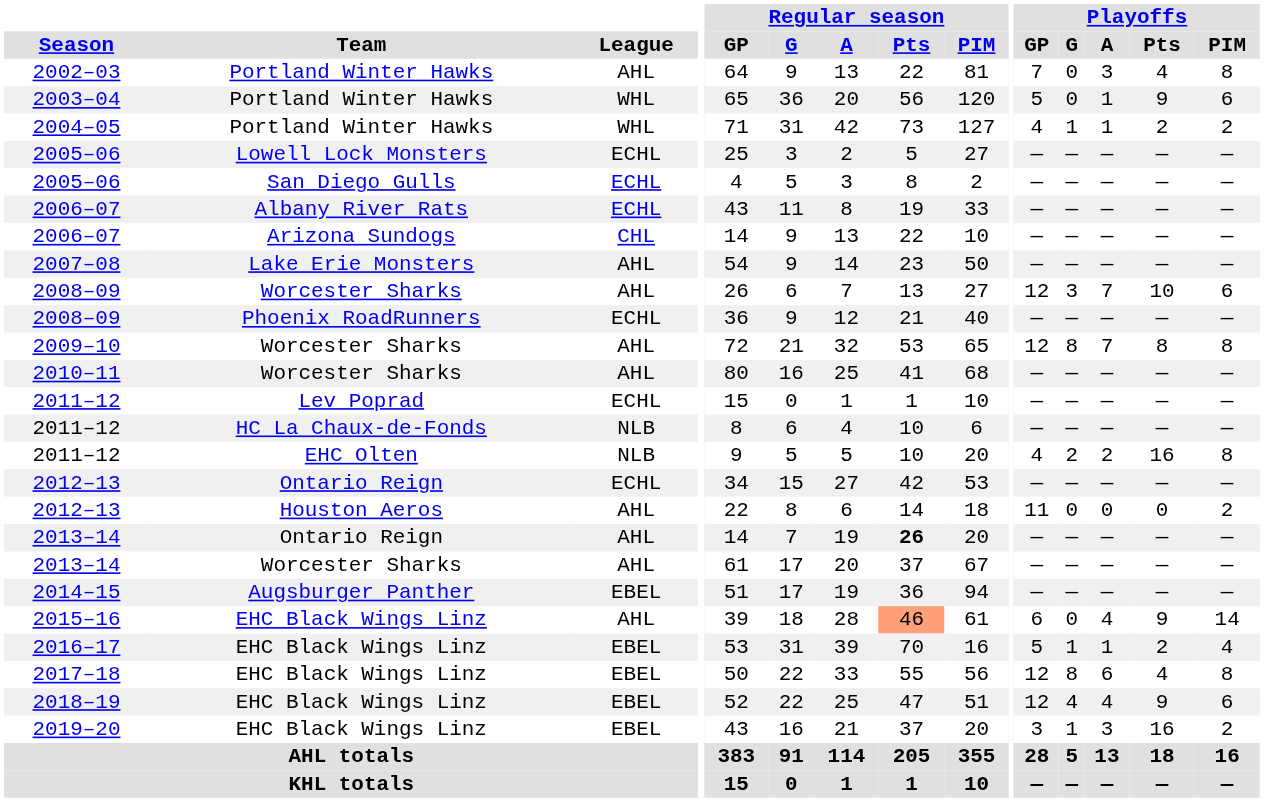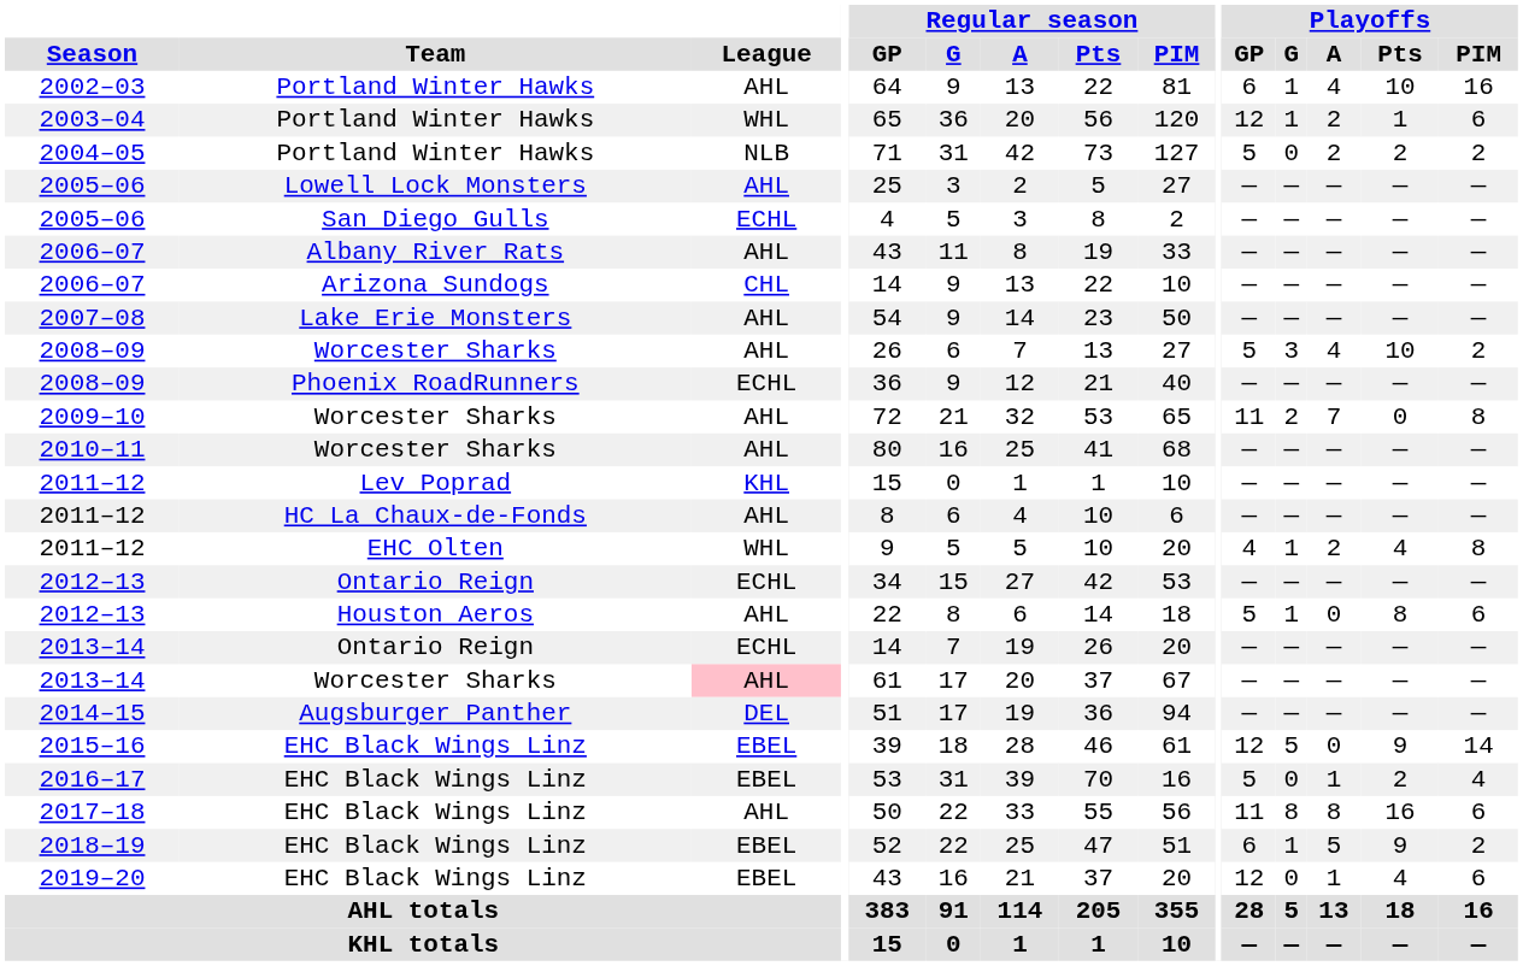2002–03 | Playoffs / GP: 7 -> 6
2002–03 | Playoffs / G: 0 -> 1
2002–03 | Playoffs / A: 3 -> 4
2002–03 | Playoffs / Pts: 4 -> 10
2002–03 | Playoffs / PIM: 8 -> 16
2003–04 | Playoffs / GP: 5 -> 12
2003–04 | Playoffs / G: 0 -> 1
2003–04 | Playoffs / A: 1 -> 2
2003–04 | Playoffs / Pts: 9 -> 1
2004–05 | League: WHL -> NLB
2004–05 | Playoffs / GP: 4 -> 5
2004–05 | Playoffs / G: 1 -> 0
2004–05 | Playoffs / A: 1 -> 2
2005–06 / Lowell Lock Monsters | League: ECHL -> AHL
2006–07 / Albany River Rats | League: ECHL -> AHL
2008–09 / Worcester Sharks | Playoffs / GP: 12 -> 5
2008–09 / Worcester Sharks | Playoffs / A: 7 -> 4
2008–09 / Worcester Sharks | Playoffs / PIM: 6 -> 2
2009–10 | Playoffs / GP: 12 -> 11
2009–10 | Playoffs / G: 8 -> 2
2009–10 | Playoffs / Pts: 8 -> 0
2011–12 / Lev Poprad | League: ECHL -> KHL
2011–12 / HC La Chaux-de-Fonds | League: NLB -> AHL
2011–12 / EHC Olten | League: NLB -> WHL
2011–12 / EHC Olten | Playoffs / G: 2 -> 1
2011–12 / EHC Olten | Playoffs / Pts: 16 -> 4
2012–13 / Houston Aeros | Playoffs / GP: 11 -> 5
2012–13 / Houston Aeros | Playoffs / G: 0 -> 1
2012–13 / Houston Aeros | Playoffs / Pts: 0 -> 8
2012–13 / Houston Aeros | Playoffs / PIM: 2 -> 6
2013–14 / Ontario Reign | League: AHL -> ECHL
2013–14 / Ontario Reign | Regular season / Pts: bold -> normal
2013–14 / Worcester Sharks | League: no background -> pink background
2014–15 | League: EBEL -> DEL
2015–16 | League: AHL -> EBEL
2015–16 | Regular season / Pts: lightsalmon background -> no background
2015–16 | Playoffs / GP: 6 -> 12
2015–16 | Playoffs / G: 0 -> 5
2015–16 | Playoffs / A: 4 -> 0
2016–17 | Playoffs / G: 1 -> 0
2017–18 | League: EBEL -> AHL
2017–18 | Playoffs / GP: 12 -> 11
2017–18 | Playoffs / A: 6 -> 8
2017–18 | Playoffs / Pts: 4 -> 16
2017–18 | Playoffs / PIM: 8 -> 6
2018–19 | Playoffs / GP: 12 -> 6
2018–19 | Playoffs / G: 4 -> 1
2018–19 | Playoffs / A: 4 -> 5
2018–19 | Playoffs / PIM: 6 -> 2
2019–20 | Playoffs / GP: 3 -> 12
2019–20 | Playoffs / G: 1 -> 0
2019–20 | Playoffs / A: 3 -> 1
2019–20 | Playoffs / Pts: 16 -> 4
2019–20 | Playoffs / PIM: 2 -> 6
